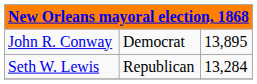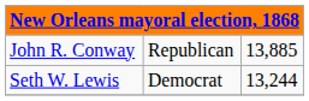John R. Conway | column 2: Democrat -> Republican
John R. Conway | column 3: 13,895 -> 13,885
Seth W. Lewis | column 2: Republican -> Democrat
Seth W. Lewis | column 3: 13,284 -> 13,244
